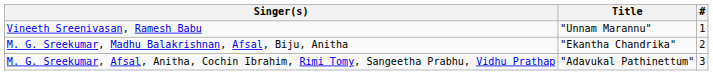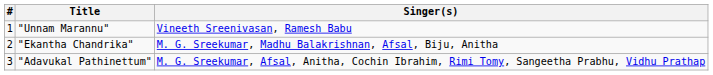columns swapped: # <-> Singer(s)
